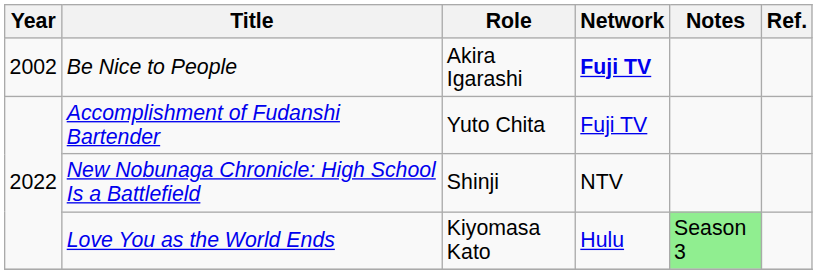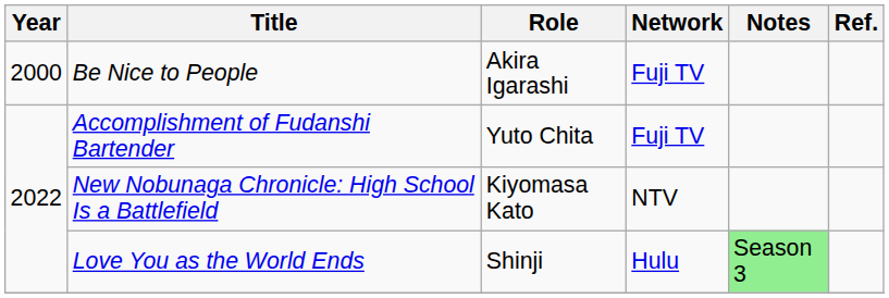Be Nice to People | Year: 2002 -> 2000
Be Nice to People | Network: bold -> normal
New Nobunaga Chronicle: High School Is a Battlefield | Role: Shinji -> Kiyomasa Kato
Love You as the World Ends | Role: Kiyomasa Kato -> Shinji
